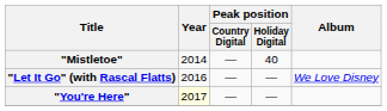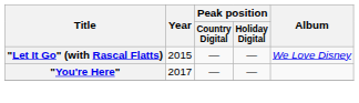- row: "Mistletoe" | 2014 | — | 40
"Let It Go" (with Rascal Flatts) | Year: 2016 -> 2015
"You're Here" | Year: lightyellow background -> no background
